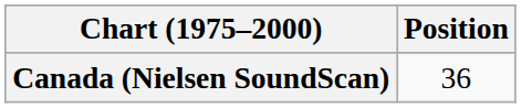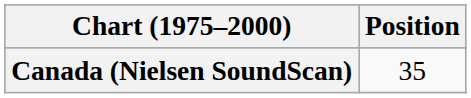Canada (Nielsen SoundScan) | Position: 36 -> 35
